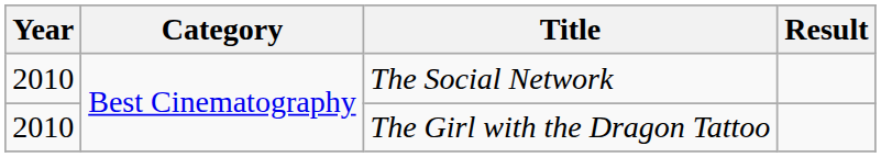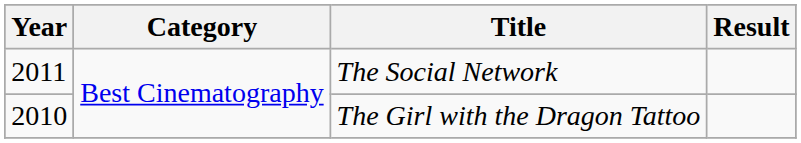The Social Network | Year: 2010 -> 2011
